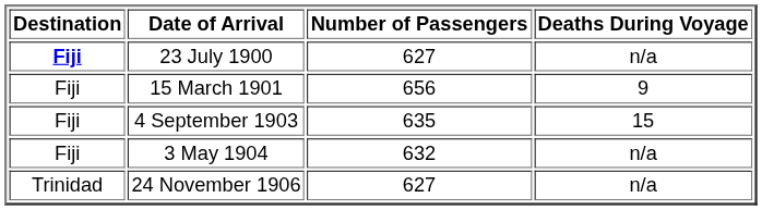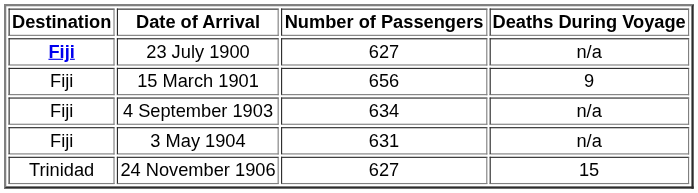4 September 1903 | Number of Passengers: 635 -> 634
4 September 1903 | Deaths During Voyage: 15 -> n/a
3 May 1904 | Number of Passengers: 632 -> 631
24 November 1906 | Deaths During Voyage: n/a -> 15
